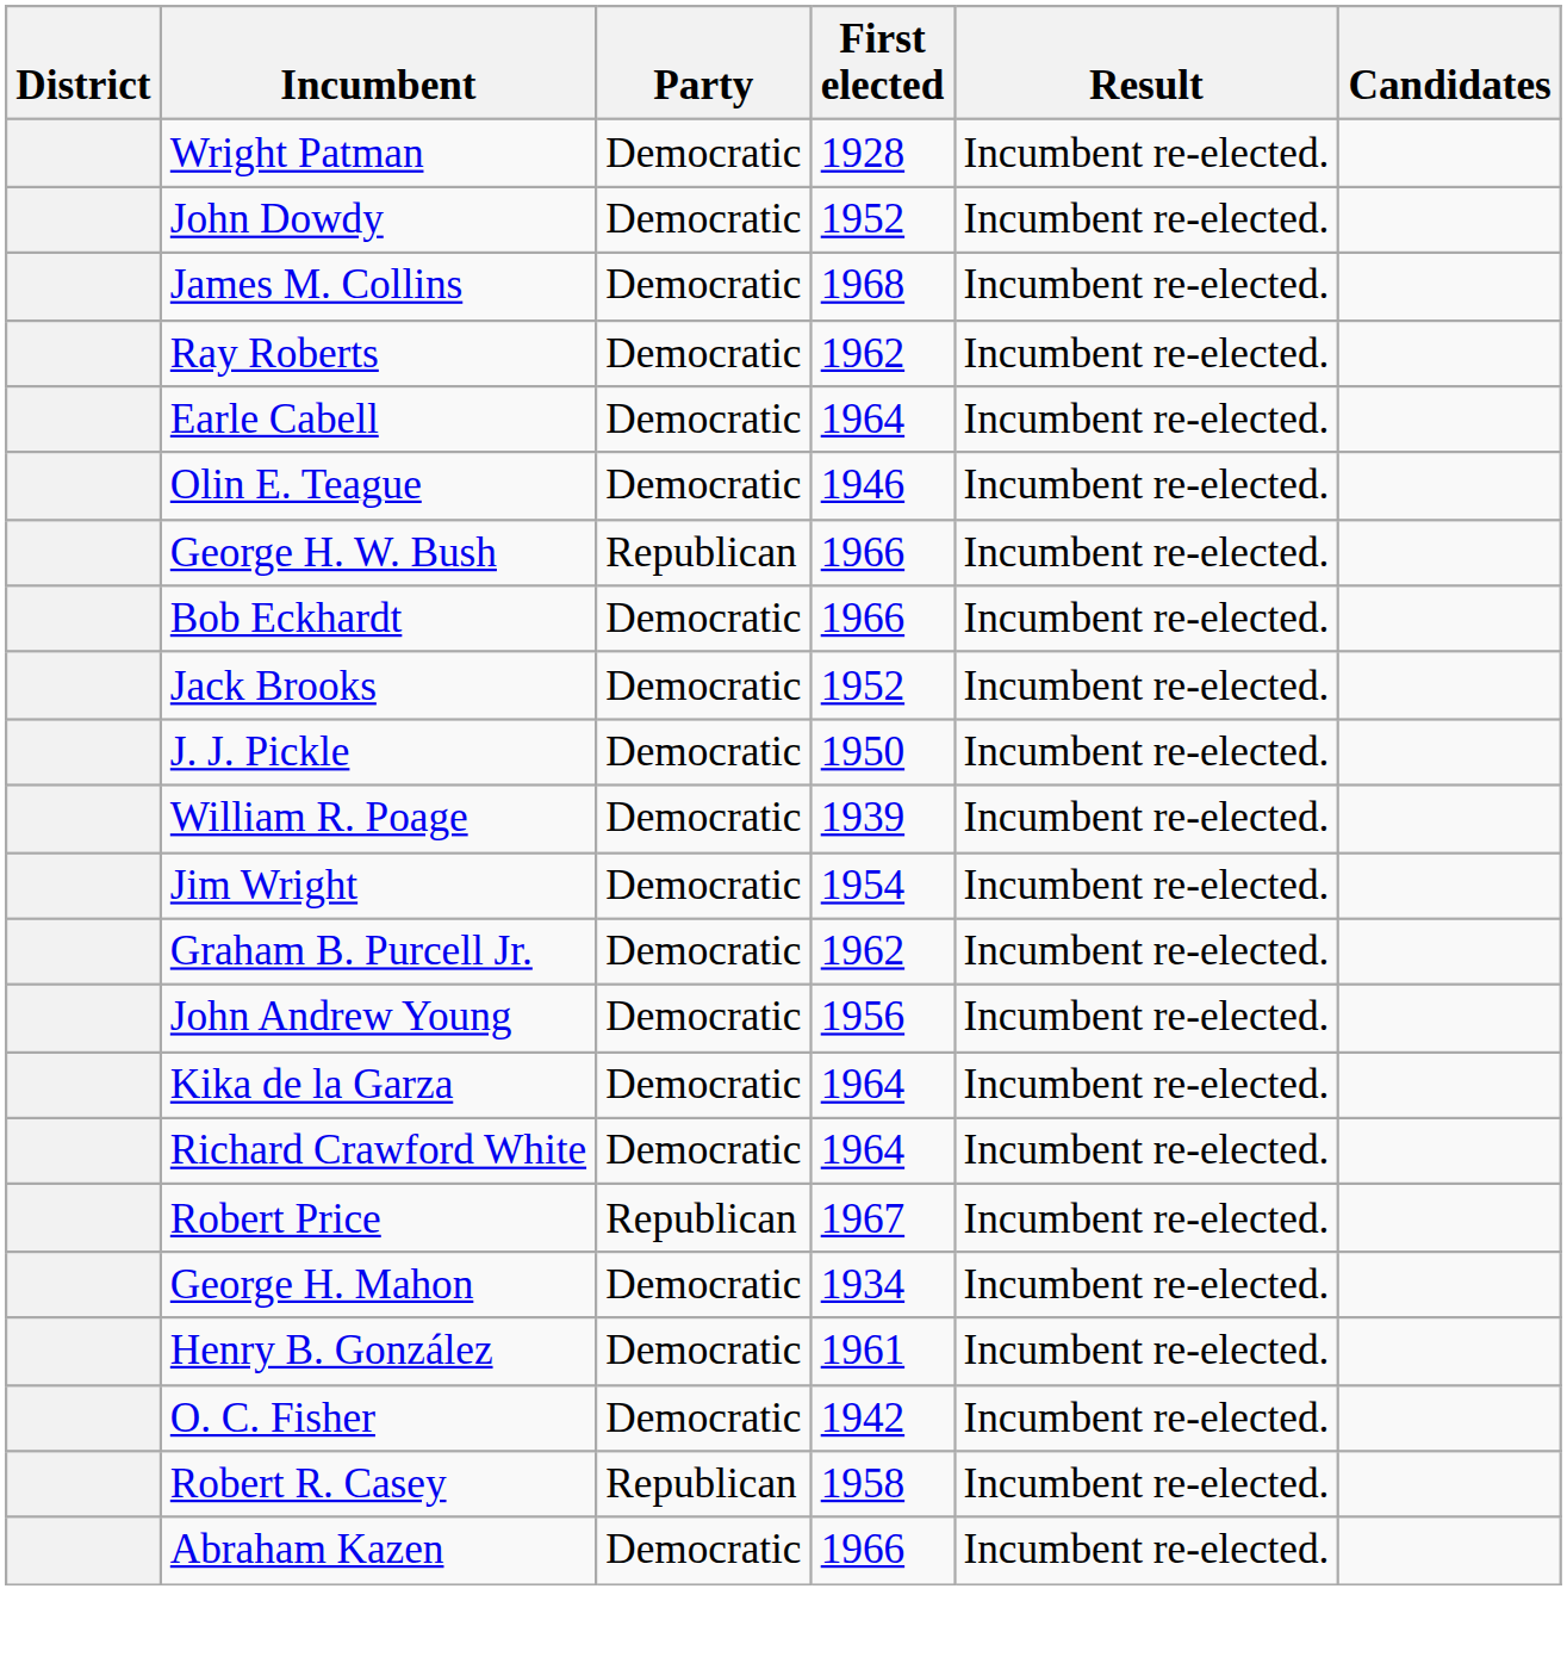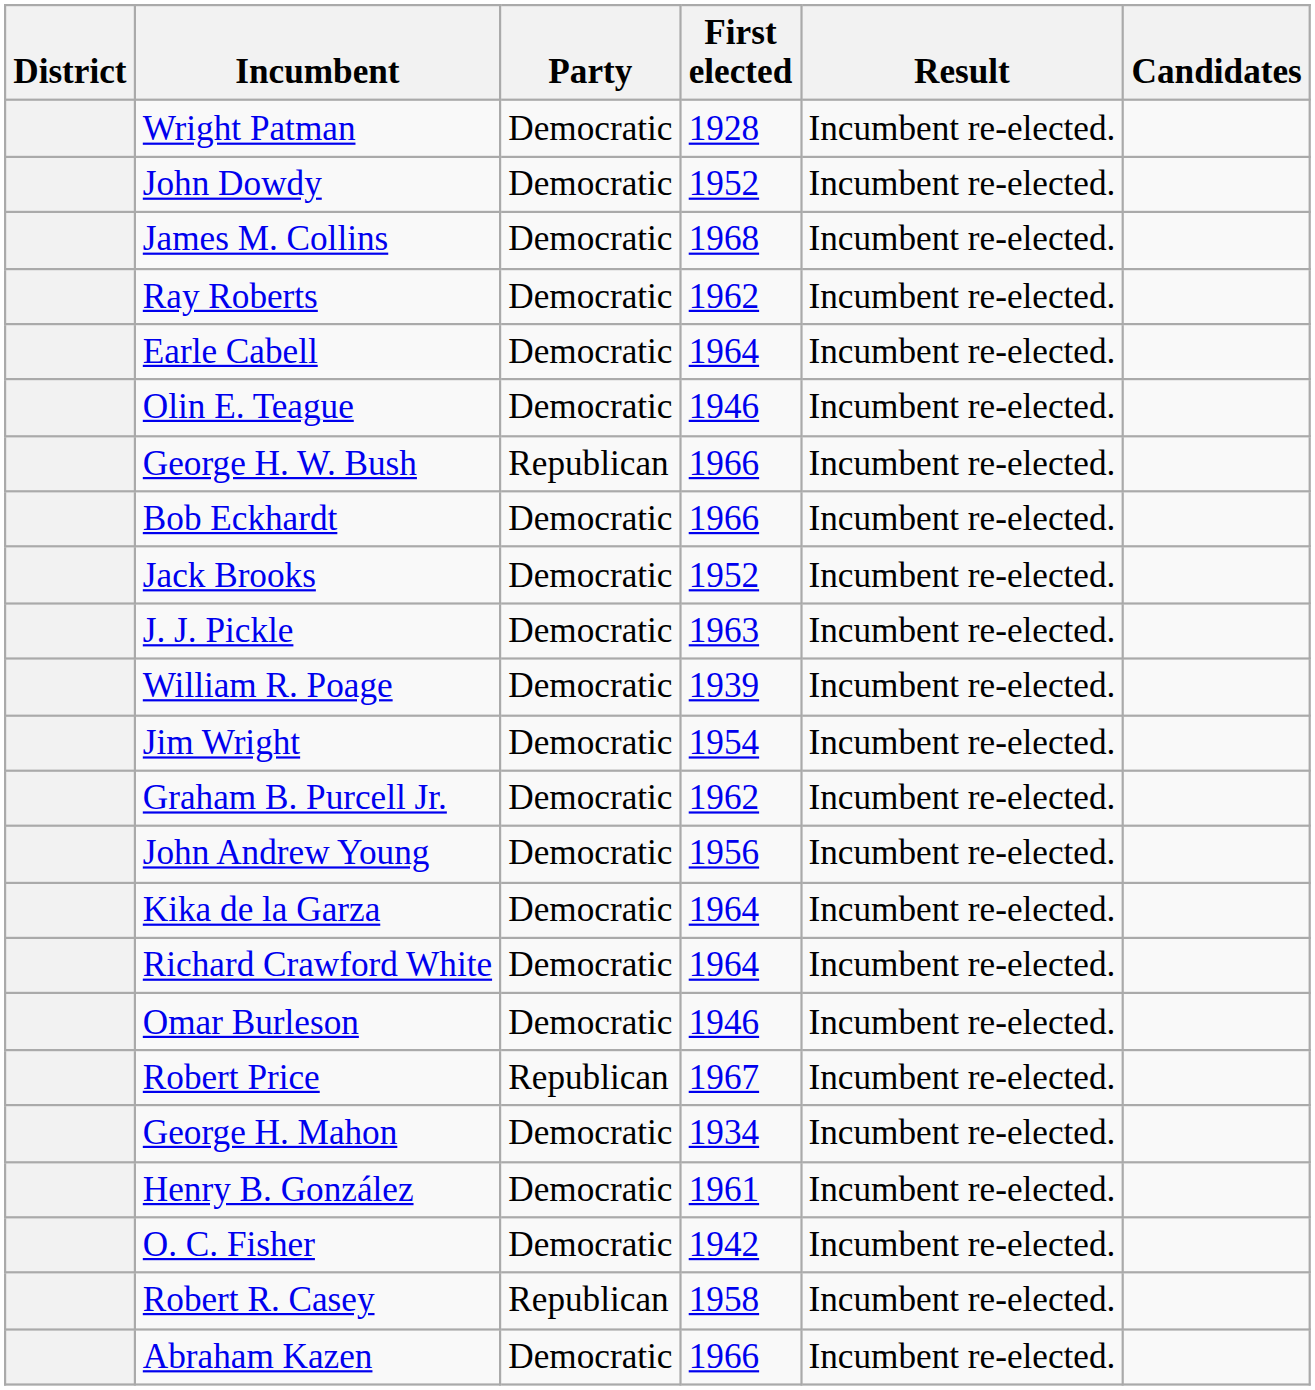J. J. Pickle | First elected: 1950 -> 1963
+ row: Omar Burleson | Democratic | 1946 | Incumbent re-elected.
